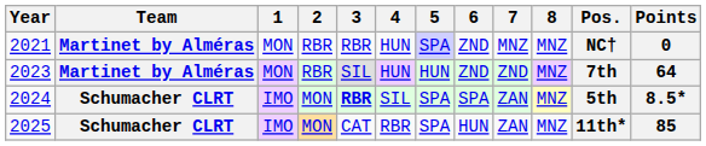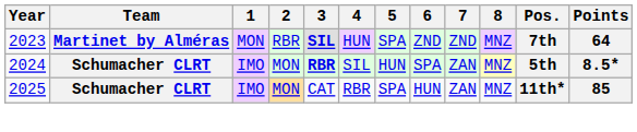- row: 2021 | Martinet by Alméras | MON | RBR | RBR | HUN | SPA | ZND | MNZ | MNZ | NC† | 0
2023 | 3: normal -> bold
2023 | 5: HUN -> SPA
2024 | 5: SPA -> HUN
